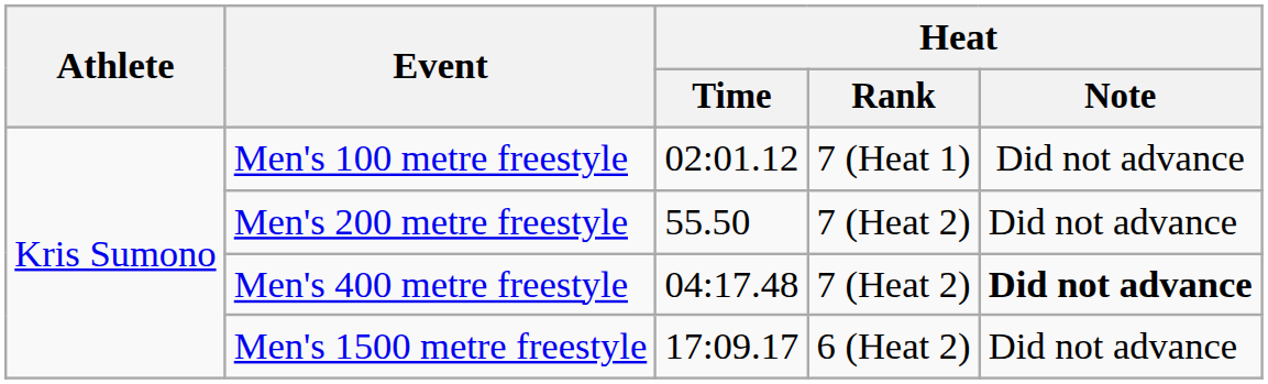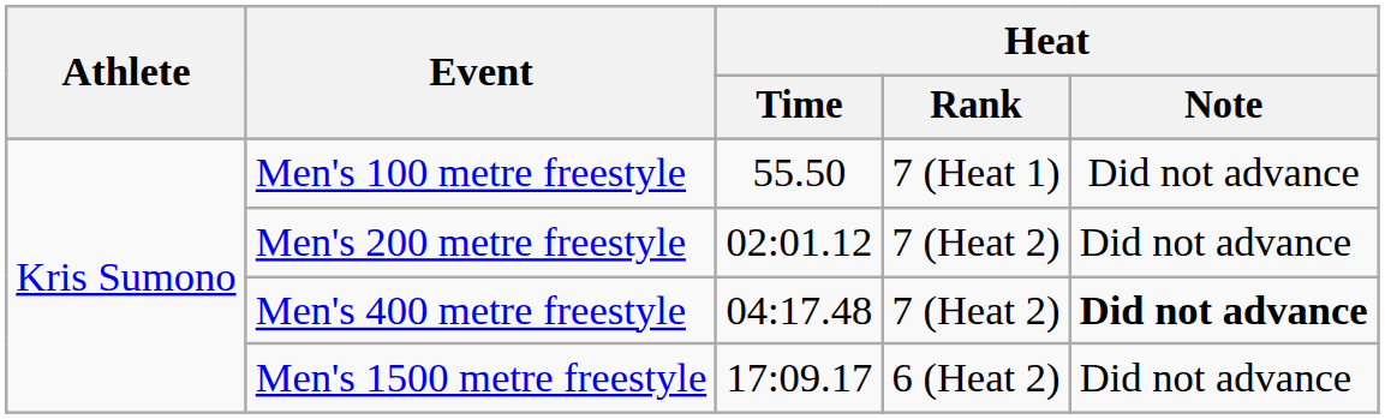Men's 100 metre freestyle | Heat / Time: 02:01.12 -> 55.50
Men's 200 metre freestyle | Heat / Time: 55.50 -> 02:01.12
